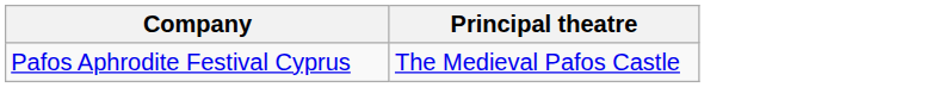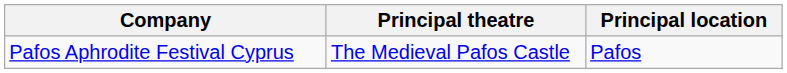+ column: Principal location | Pafos
